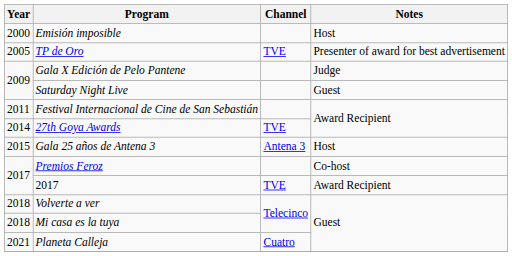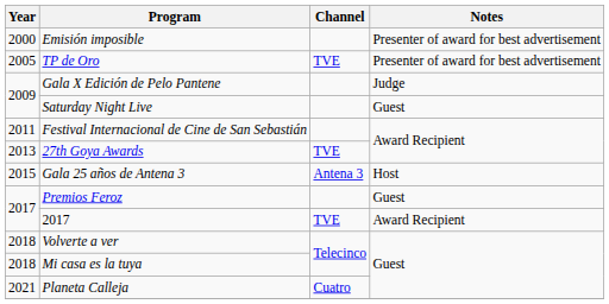Emisión imposible | Notes: Host -> Presenter of award for best advertisement
27th Goya Awards | Year: 2014 -> 2013
Premios Feroz | Notes: Co-host -> Guest
